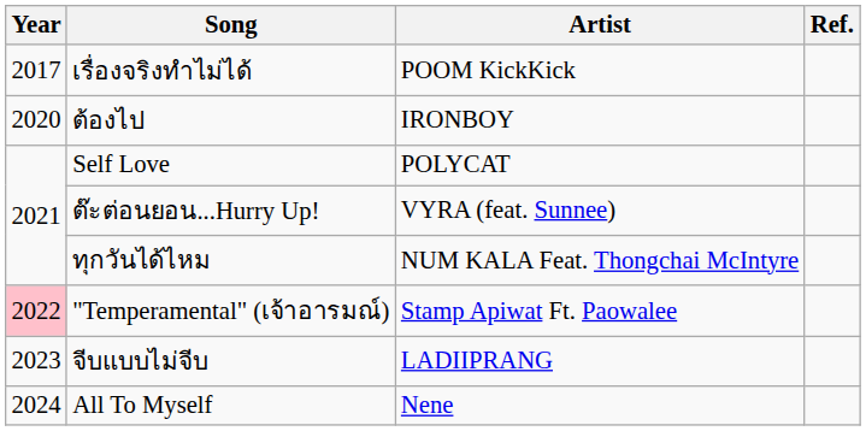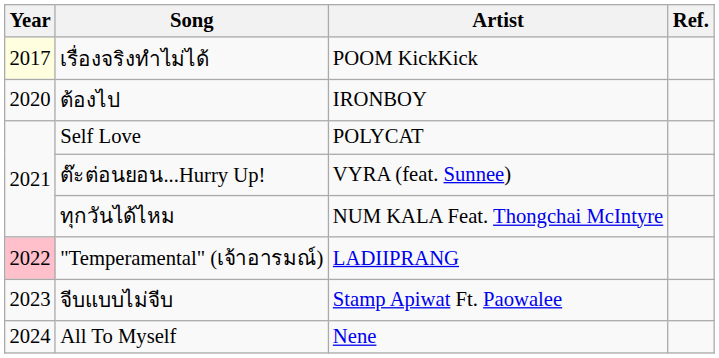เรื่องจริงทำไม่ได้ | Year: no background -> lightyellow background
"Temperamental" (เจ้าอารมณ์) | Artist: Stamp Apiwat Ft. Paowalee -> LADIIPRANG
จีบแบบไม่จีบ | Artist: LADIIPRANG -> Stamp Apiwat Ft. Paowalee
